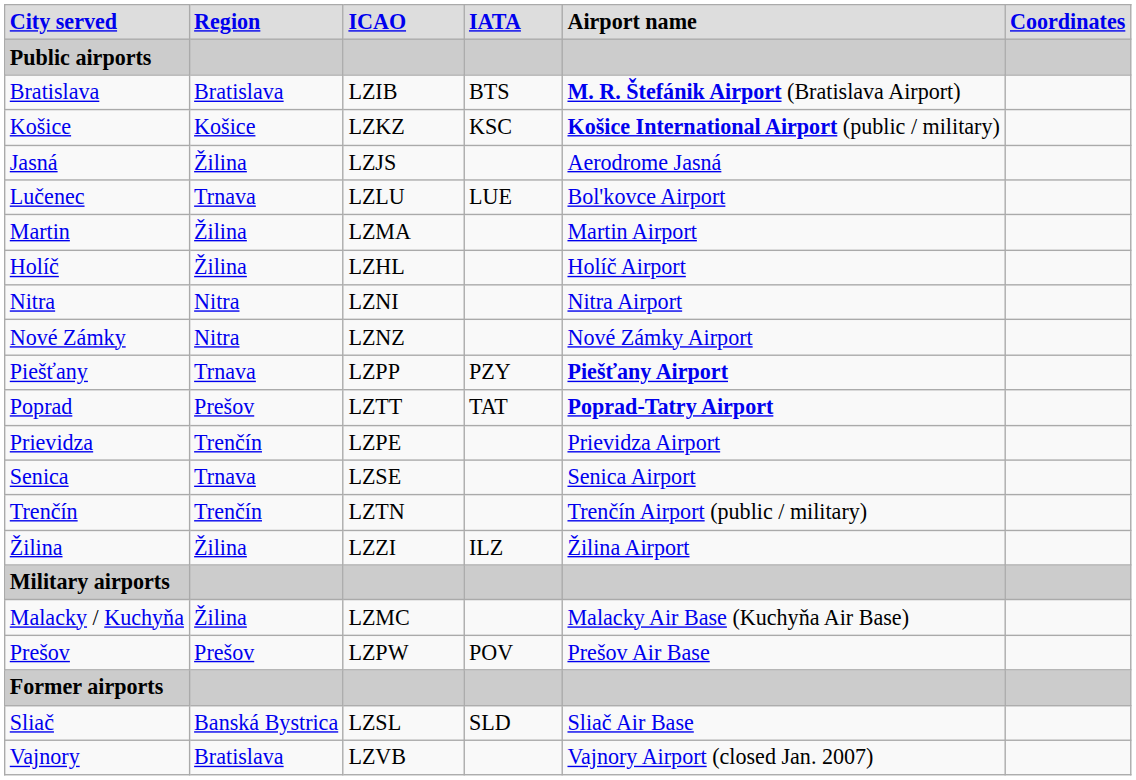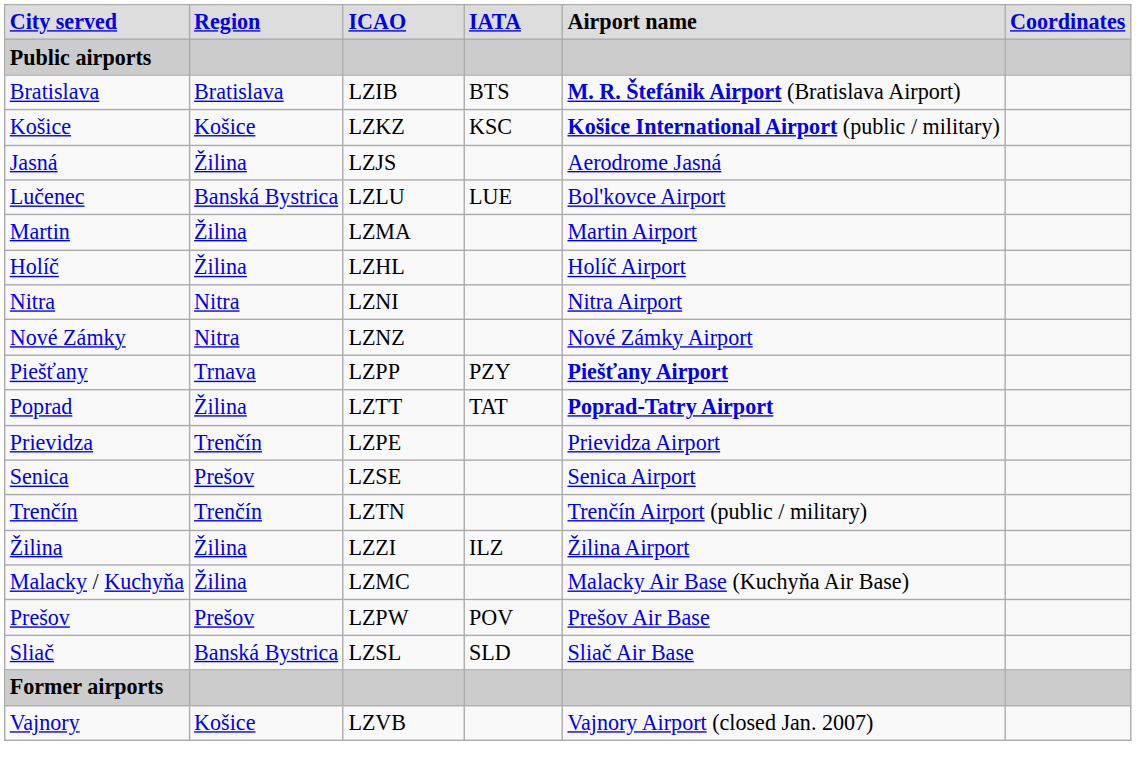Lučenec | column 2: Trnava -> Banská Bystrica
Poprad | column 2: Prešov -> Žilina
Senica | column 2: Trnava -> Prešov
- row: Military airports
rows swapped: Sliač <-> Former airports
Vajnory | column 2: Bratislava -> Košice
